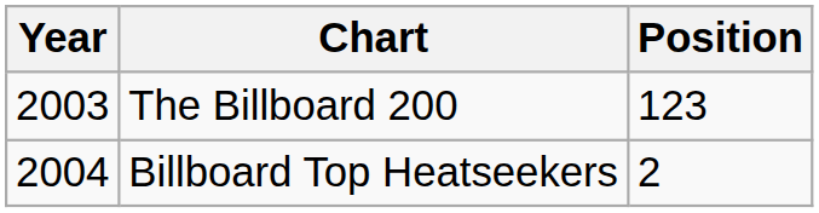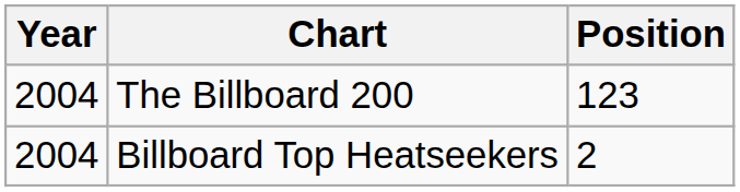The Billboard 200 | Year: 2003 -> 2004
